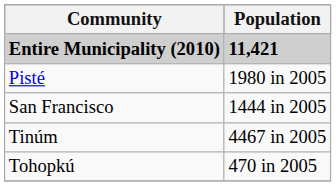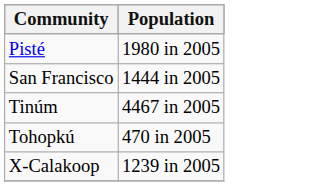- row: Entire Municipality (2010) | 11,421
+ row: X-Calakoop | 1239 in 2005
